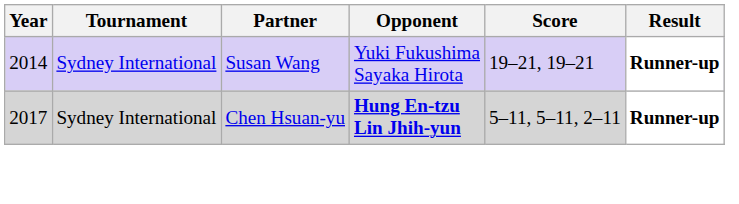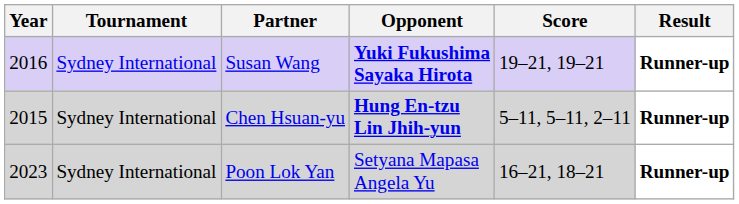Susan Wang | Year: 2014 -> 2016
Susan Wang | Opponent: normal -> bold
Chen Hsuan-yu | Year: 2017 -> 2015
+ row: 2023 | Sydney International | Poon Lok Yan | Setyana Mapasa Angela Yu | 16–21, 18–21 | Runner-up
